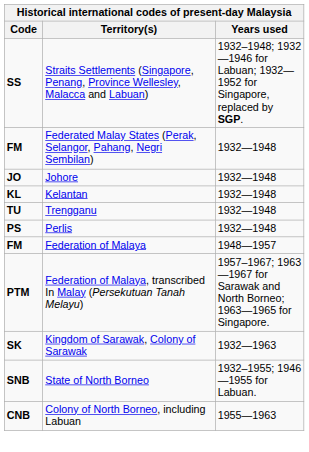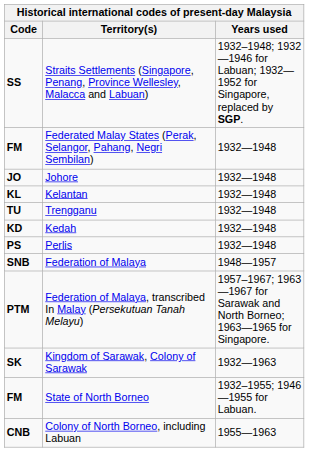+ row: KD | Kedah | 1932—1948
Federation of Malaya | Code: FM -> SNB
State of North Borneo | Code: SNB -> FM
